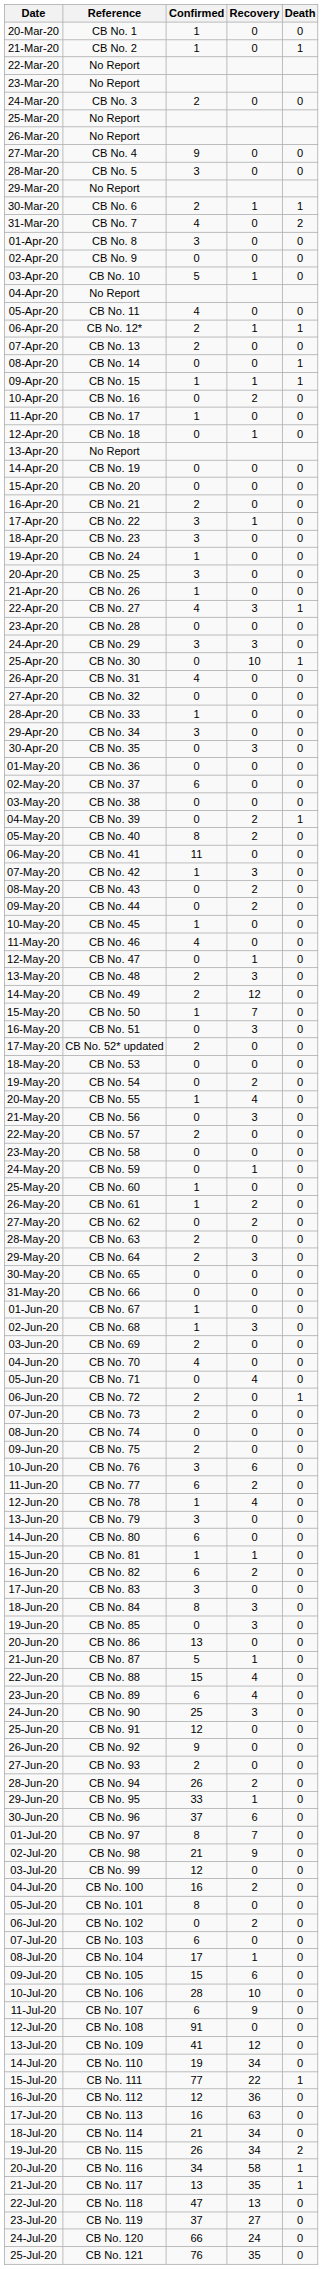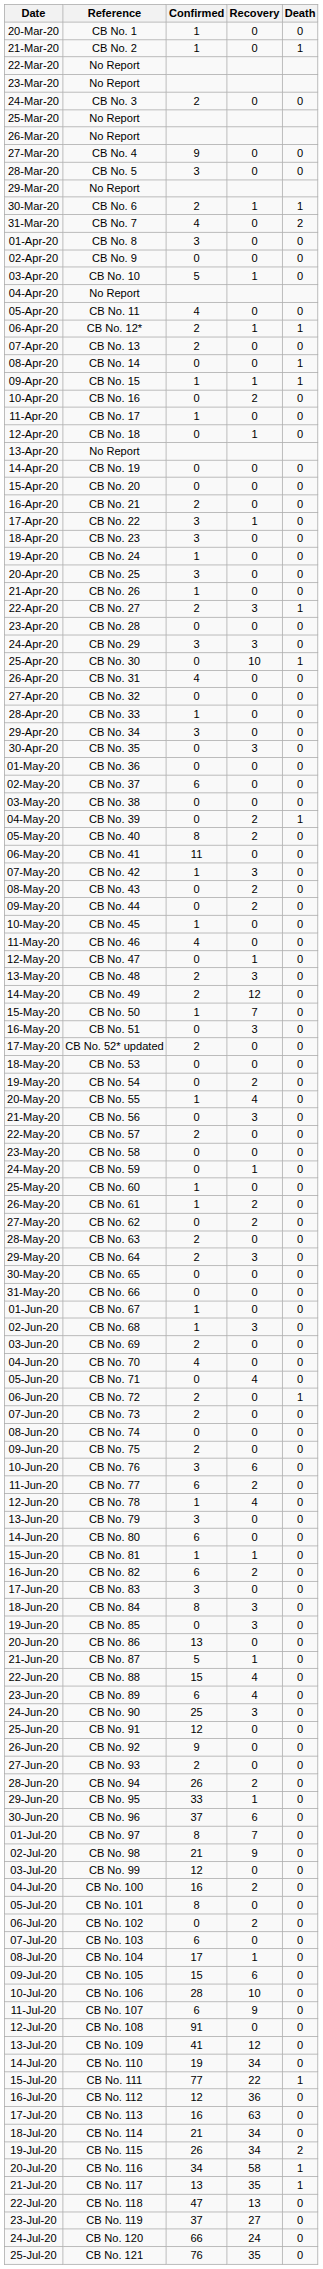22-Apr-20 | Confirmed: 4 -> 2
